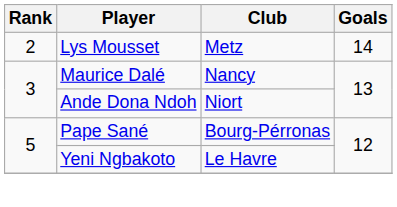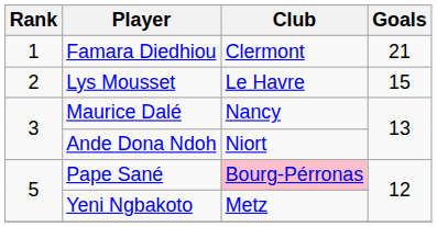+ row: 1 | Famara Diedhiou | Clermont | 21
Lys Mousset | Club: Metz -> Le Havre
Lys Mousset | Goals: 14 -> 15
Pape Sané | Club: no background -> pink background
Yeni Ngbakoto | Club: Le Havre -> Metz
